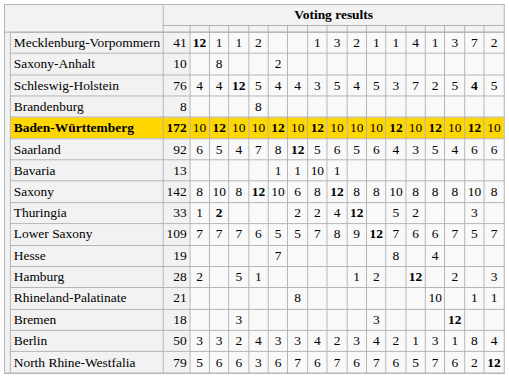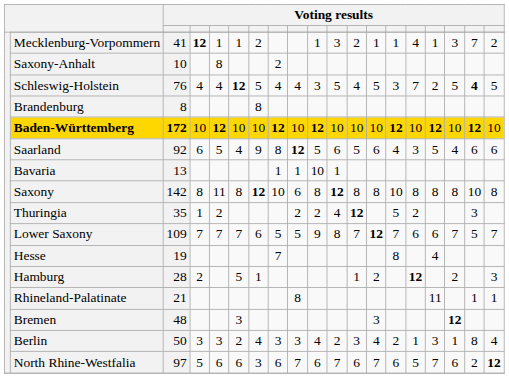Saarland | column 7: 7 -> 9
Saxony | column 5: 10 -> 11
Thuringia | column 3: 33 -> 35
Thuringia | column 5: bold -> normal
Lower Saxony | column 10: 7 -> 9
Lower Saxony | column 12: 9 -> 7
Rhineland-Palatinate | column 16: 10 -> 11
Bremen | column 3: 18 -> 48
North Rhine-Westfalia | column 3: 79 -> 97
